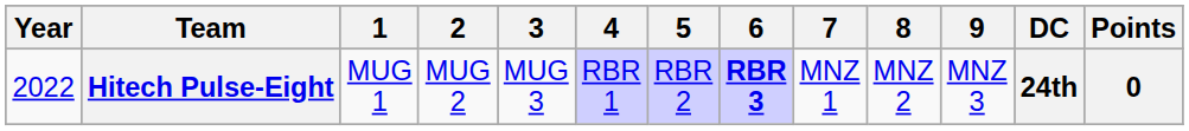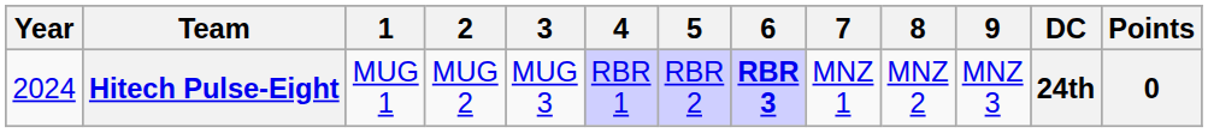Hitech Pulse-Eight | Year: 2022 -> 2024
